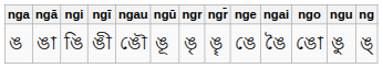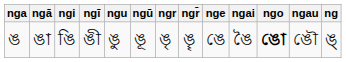columns swapped: ngu <-> ngau
ঙ | ngo: normal -> bold
